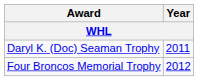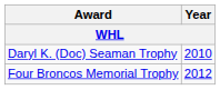Daryl K. (Doc) Seaman Trophy | Year: 2011 -> 2010
